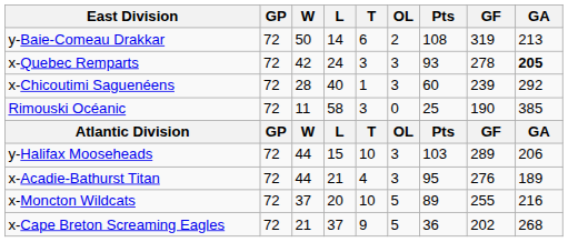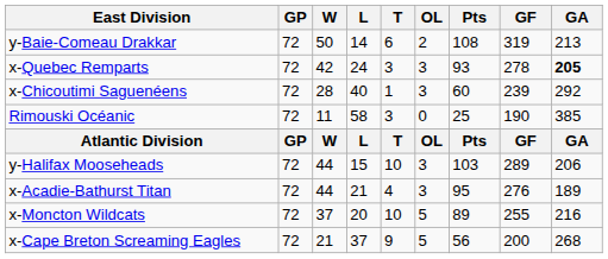x-Cape Breton Screaming Eagles | Pts: 36 -> 56
x-Cape Breton Screaming Eagles | GF: 202 -> 200
